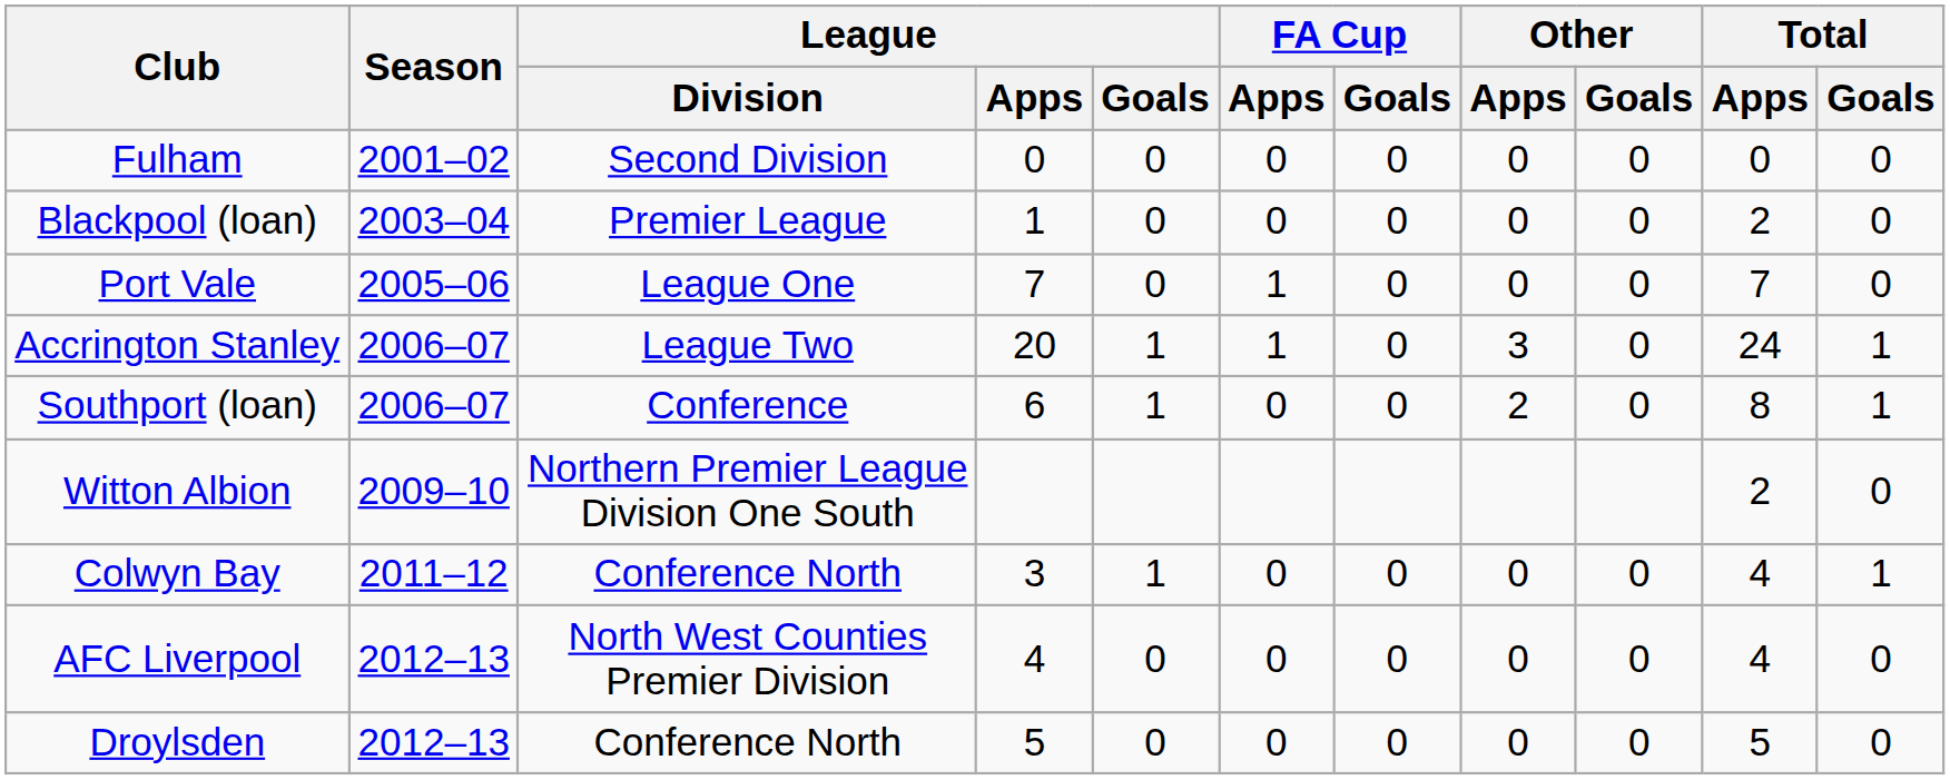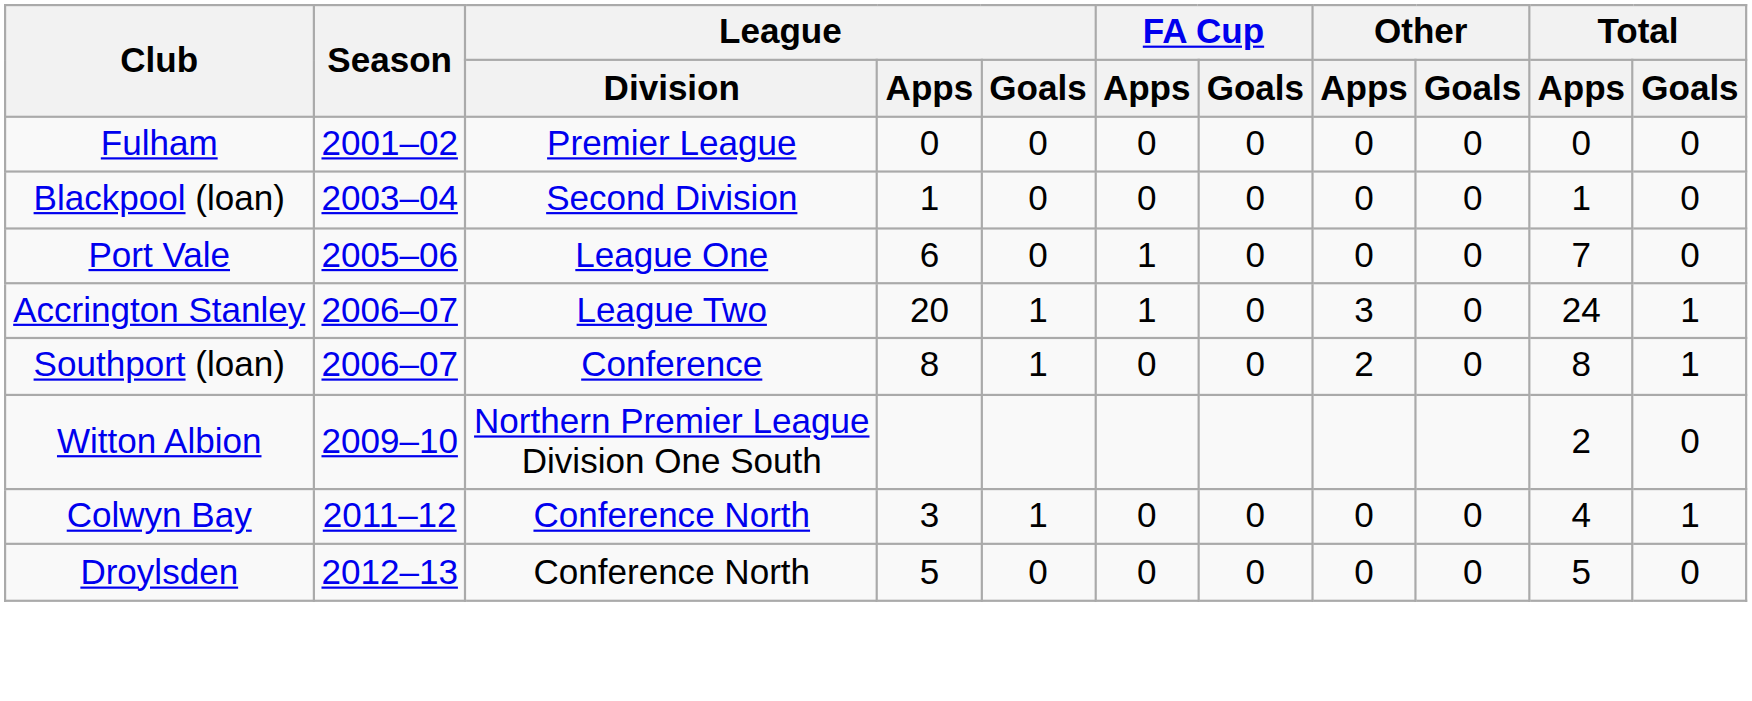Fulham | League / Division: Second Division -> Premier League
Blackpool (loan) | League / Division: Premier League -> Second Division
Blackpool (loan) | Total / Apps: 2 -> 1
Port Vale | League / Apps: 7 -> 6
Southport (loan) | League / Apps: 6 -> 8
- row: AFC Liverpool | 2012–13 | North West Counties Premier Division | 4 | 0 | 0 | 0 | 0 | 0 | 4 | 0
